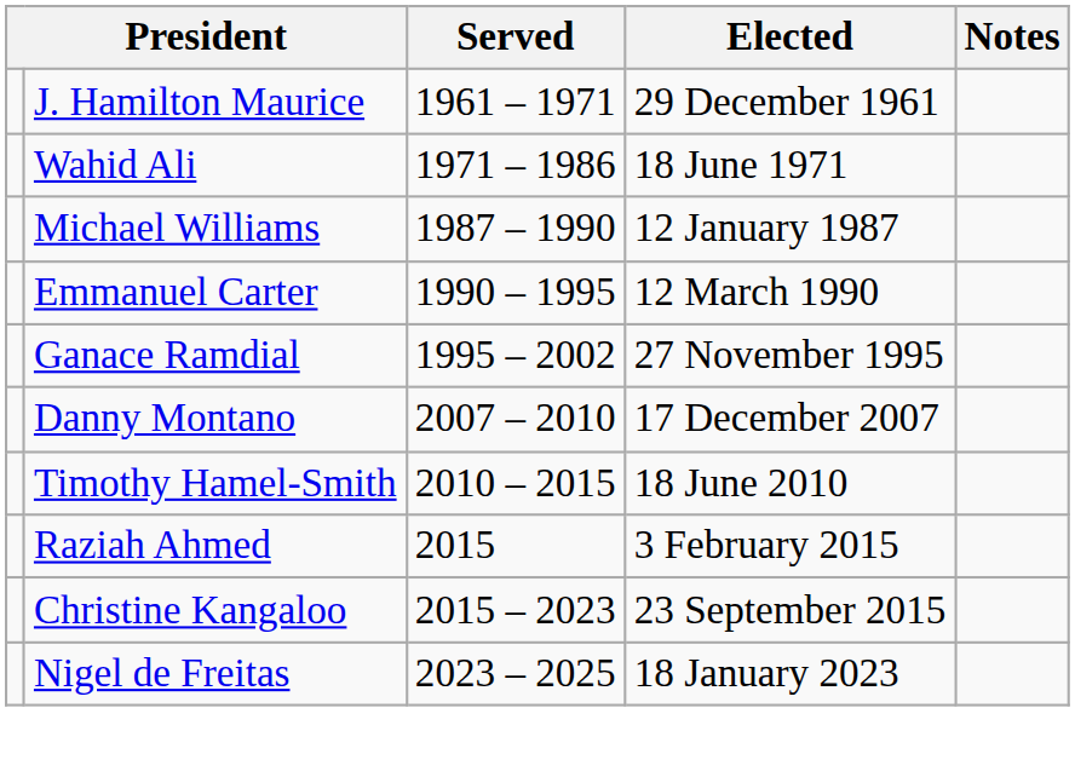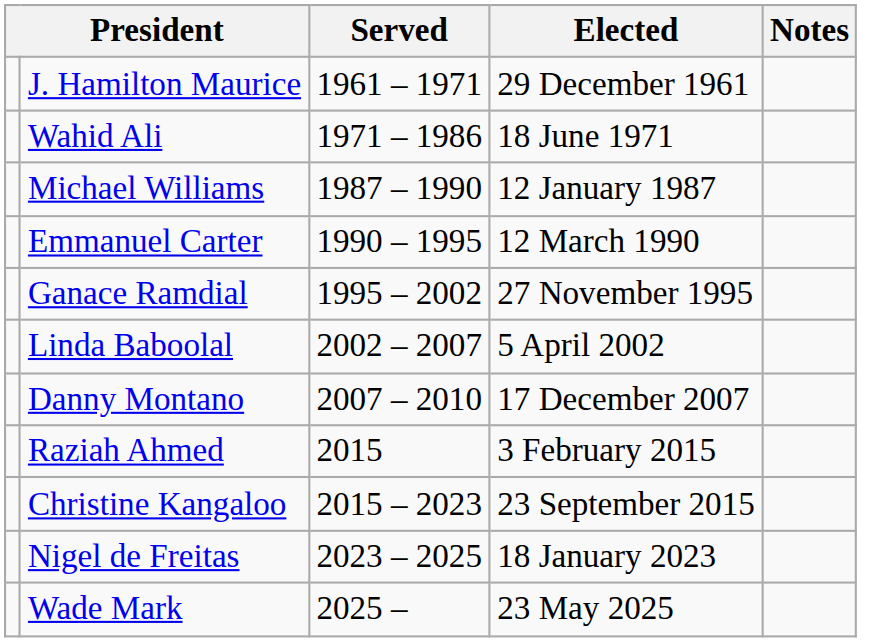+ row: Linda Baboolal | 2002 – 2007 | 5 April 2002
- row: Timothy Hamel-Smith | 2010 – 2015 | 18 June 2010
+ row: Wade Mark | 2025 – | 23 May 2025
